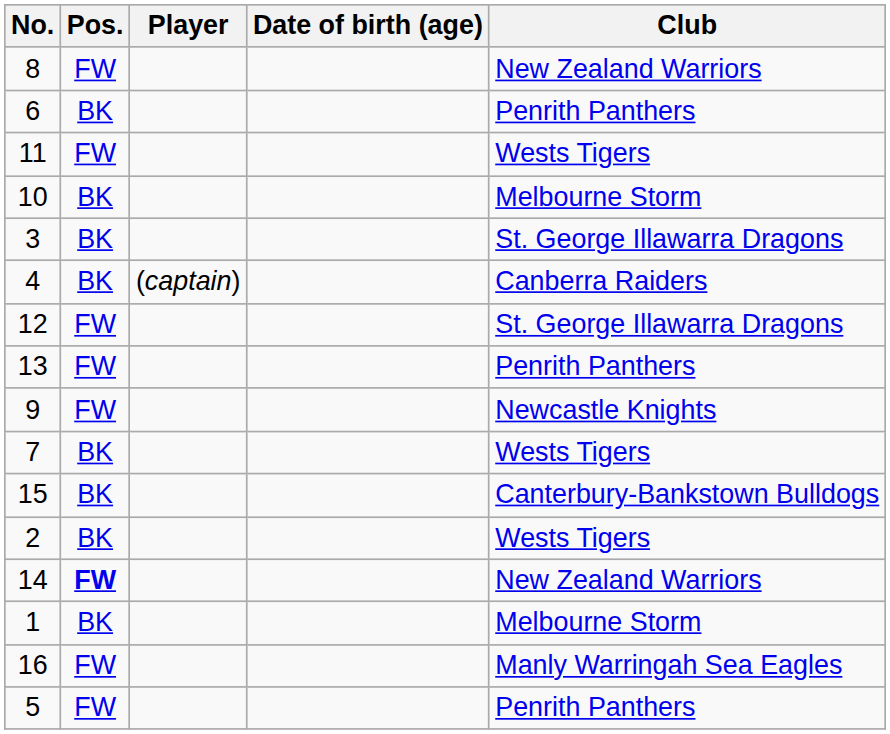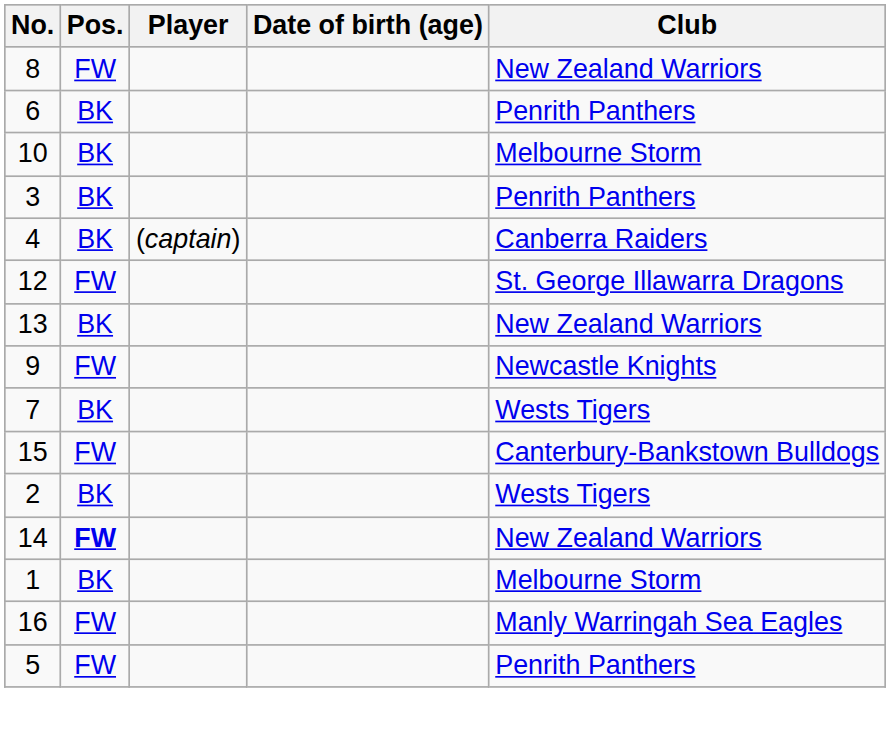- row: 11 | FW | Wests Tigers
3 | Club: St. George Illawarra Dragons -> Penrith Panthers
13 | Pos.: FW -> BK
13 | Club: Penrith Panthers -> New Zealand Warriors
15 | Pos.: BK -> FW
